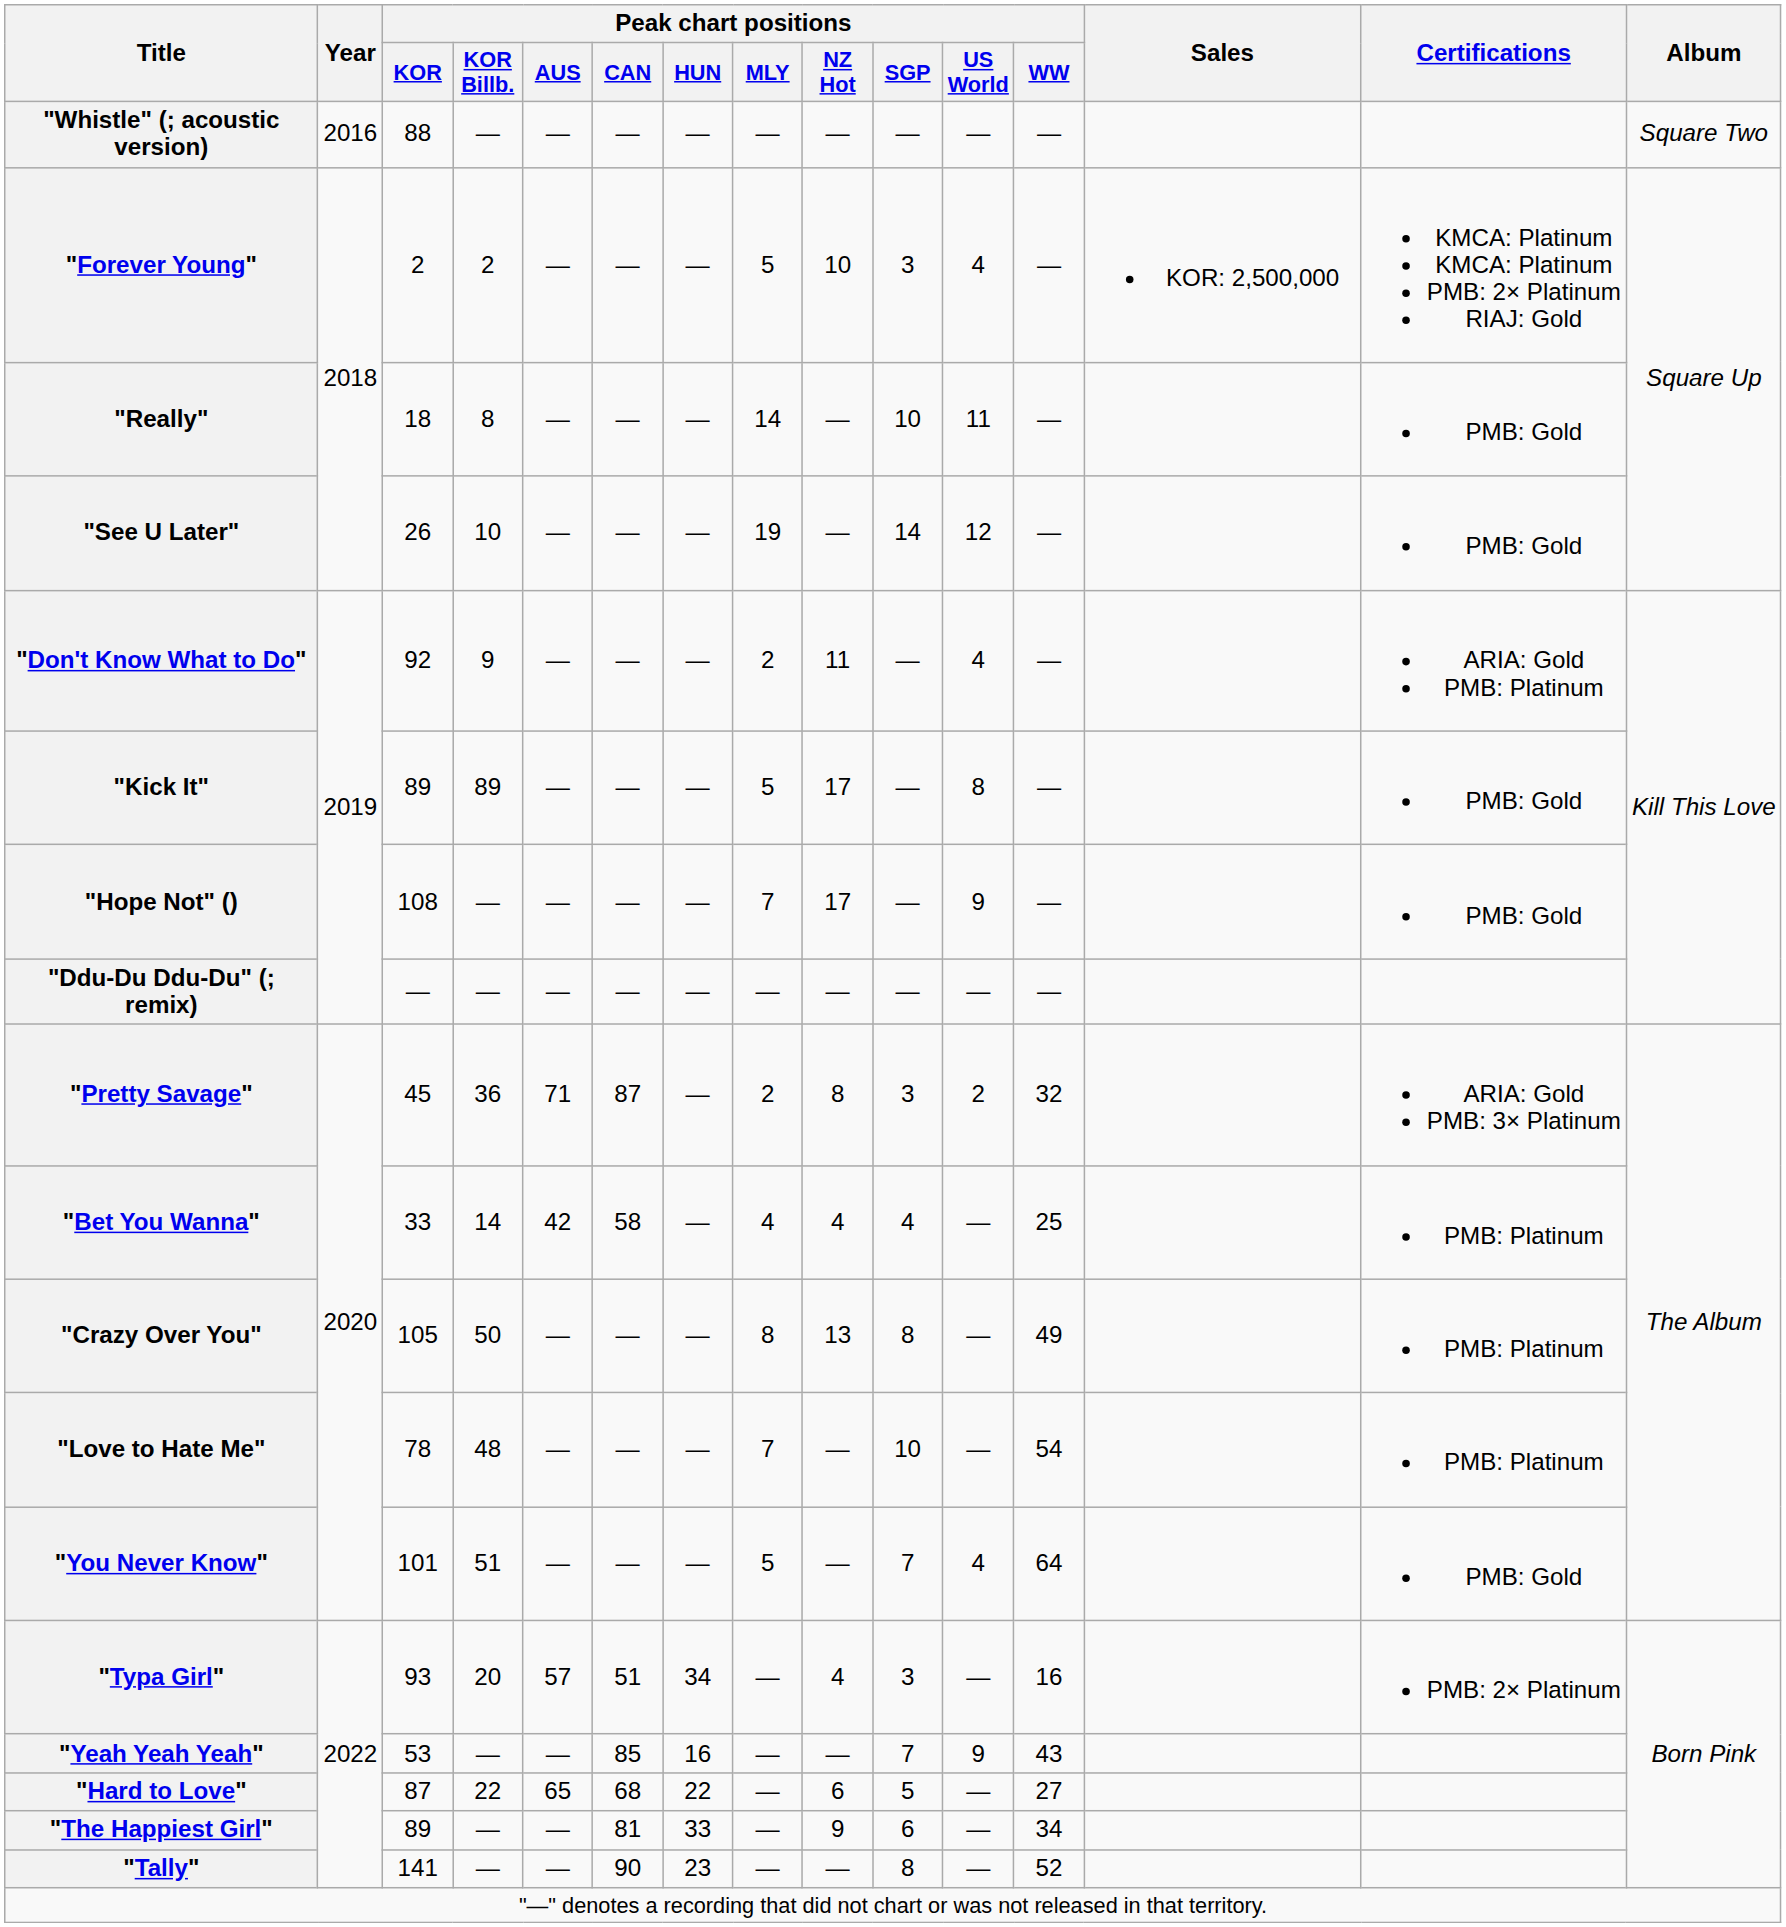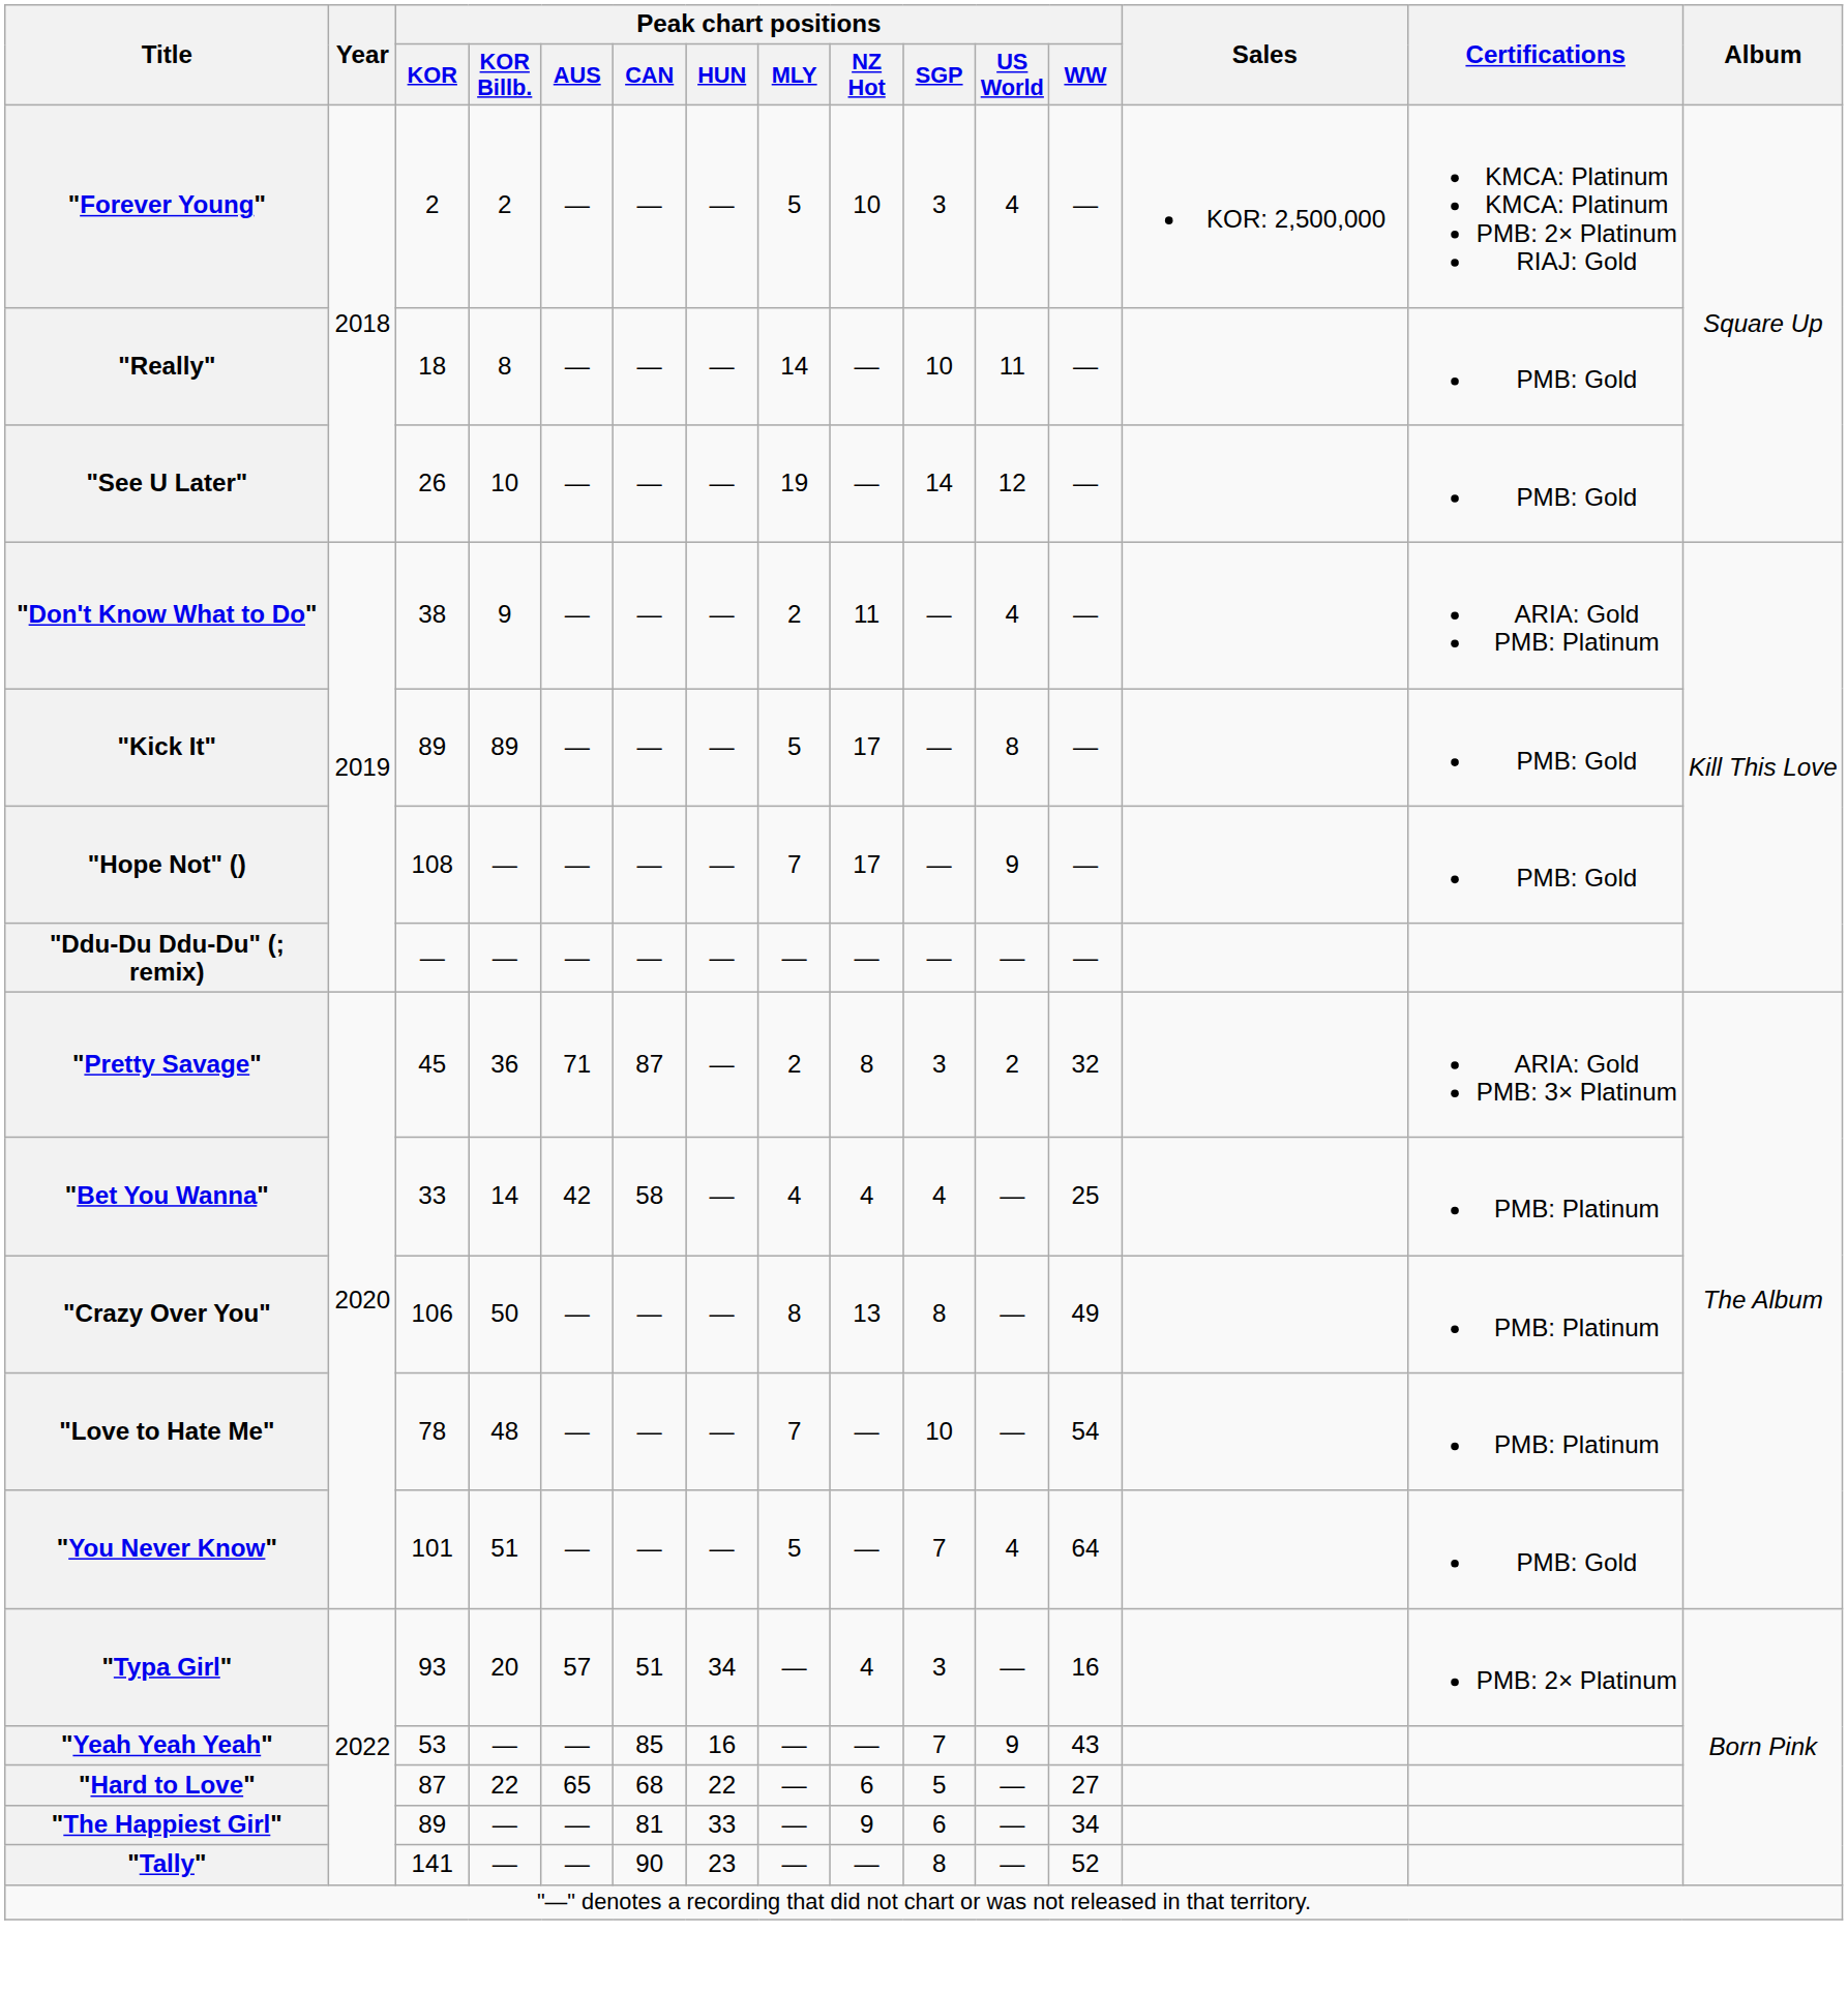- row: "Whistle" (; acoustic version) | 2016 | 88 | — | — | — | — | — | — | — | — | — | Square Two
"Don't Know What to Do" | Peak chart positions / KOR: 92 -> 38
"Crazy Over You" | Peak chart positions / KOR: 105 -> 106
